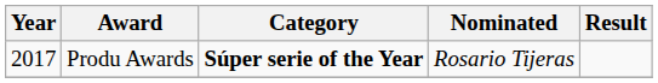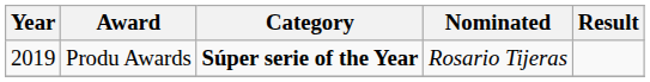Produ Awards | Year: 2017 -> 2019
